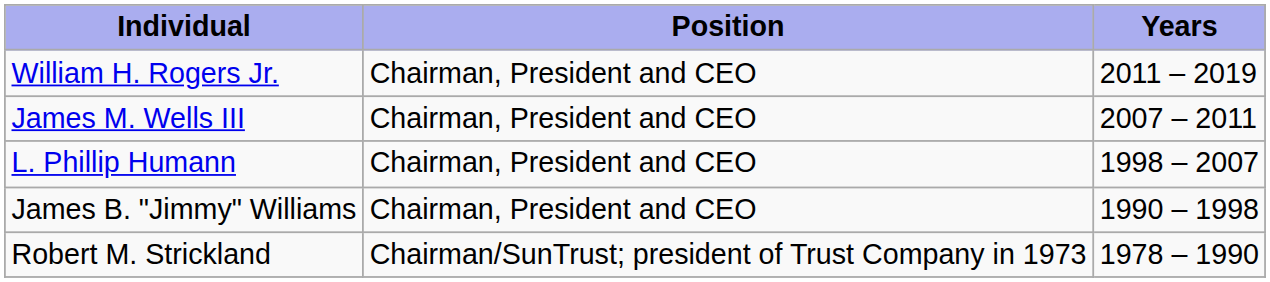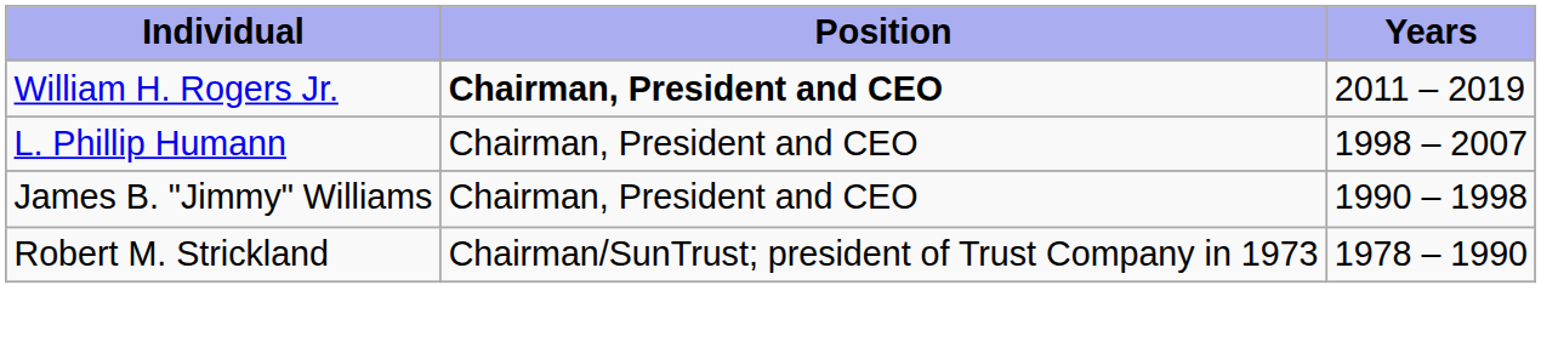William H. Rogers Jr. | Position: normal -> bold
- row: James M. Wells III | Chairman, President and CEO | 2007 – 2011
